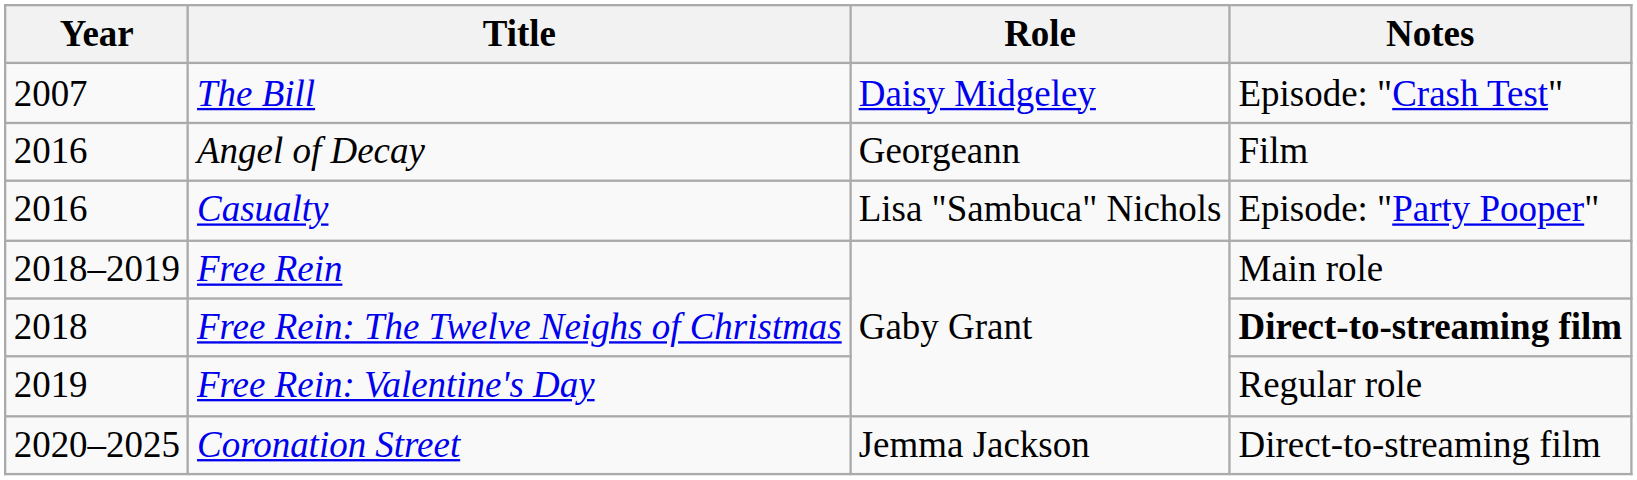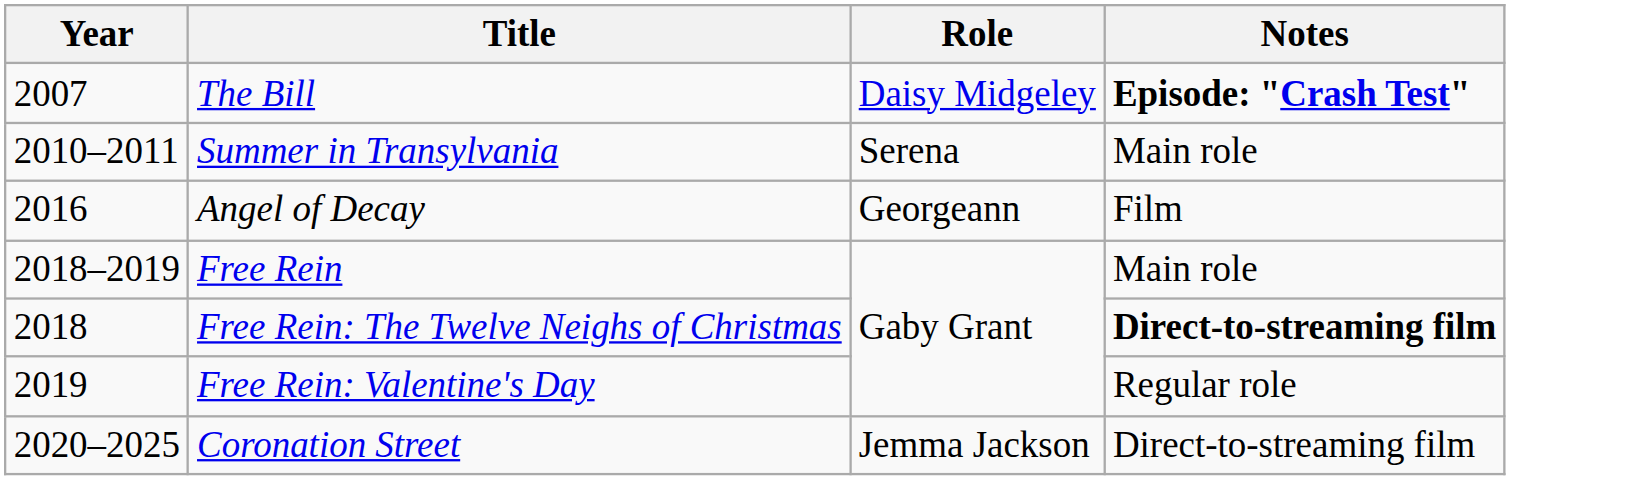The Bill | Notes: normal -> bold
+ row: 2010–2011 | Summer in Transylvania | Serena | Main role
- row: 2016 | Casualty | Lisa "Sambuca" Nichols | Episode: "Party Pooper"
